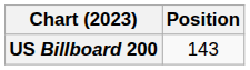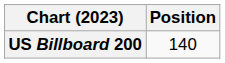US Billboard 200 | Position: 143 -> 140
